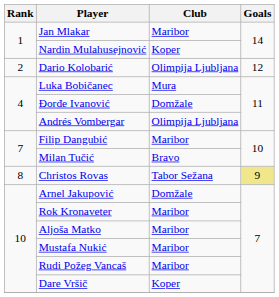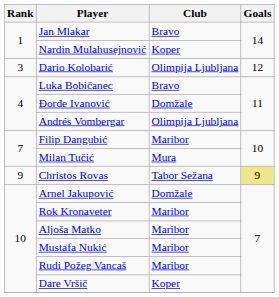Jan Mlakar | Club: Maribor -> Bravo
Dario Kolobarić | Rank: 2 -> 3
Luka Bobičanec | Club: Mura -> Bravo
Milan Tučić | Club: Bravo -> Mura
Christos Rovas | Rank: 8 -> 9
